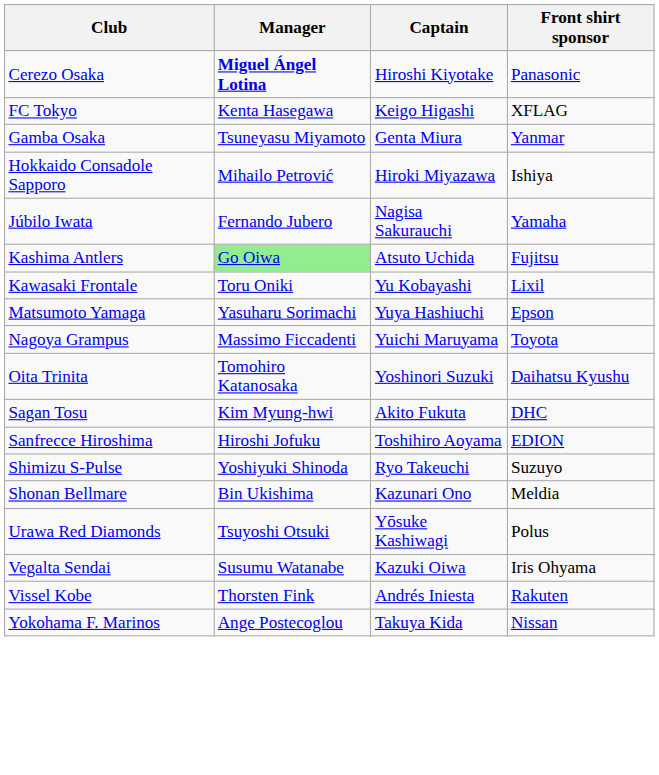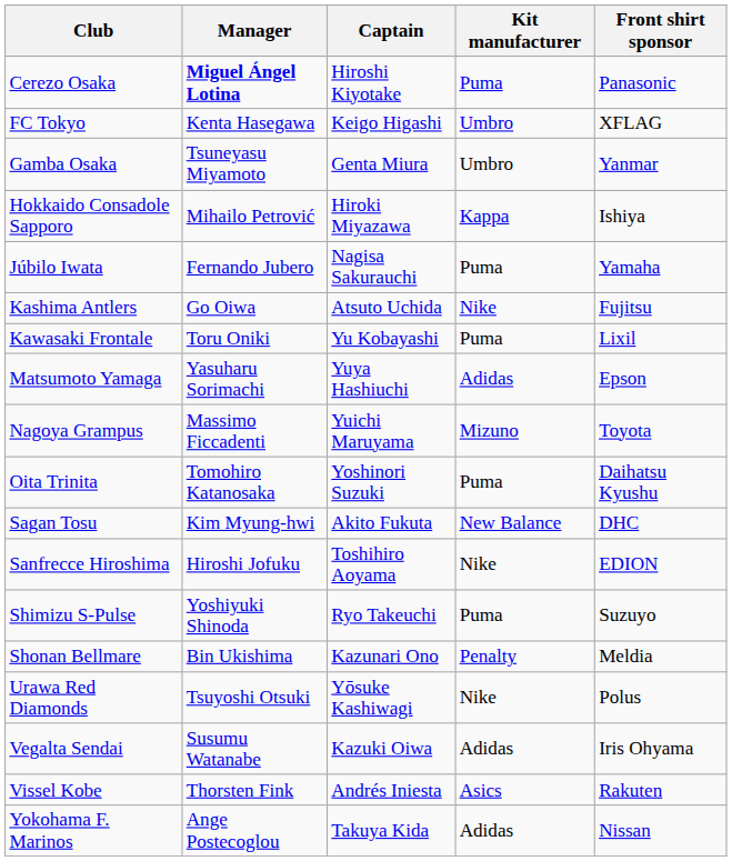+ column: Kit manufacturer | Puma | Umbro | Umbro | Kappa | Puma | Nike | Puma | Adidas | Mizuno | Puma | New Balance | Nike | Puma | Penalty | Nike | Adidas | Asics | Adidas
Kashima Antlers | Manager: lightgreen background -> no background
